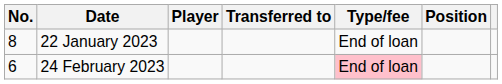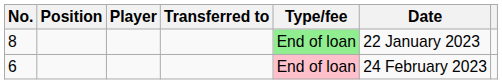columns swapped: Position <-> Date
8 | Type/fee: no background -> lightgreen background
